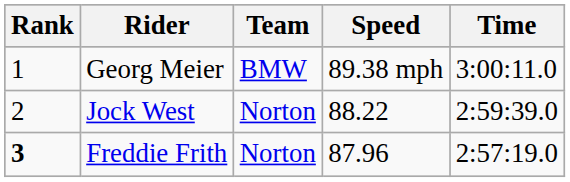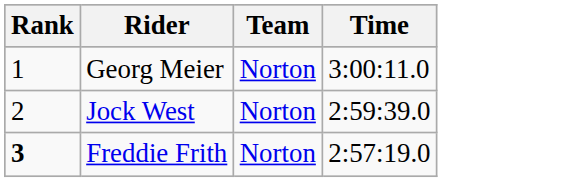- column: Speed | 89.38 mph | 88.22 | 87.96
Georg Meier | Team: BMW -> Norton
